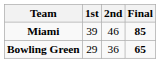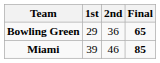rows swapped: Miami <-> Bowling Green
